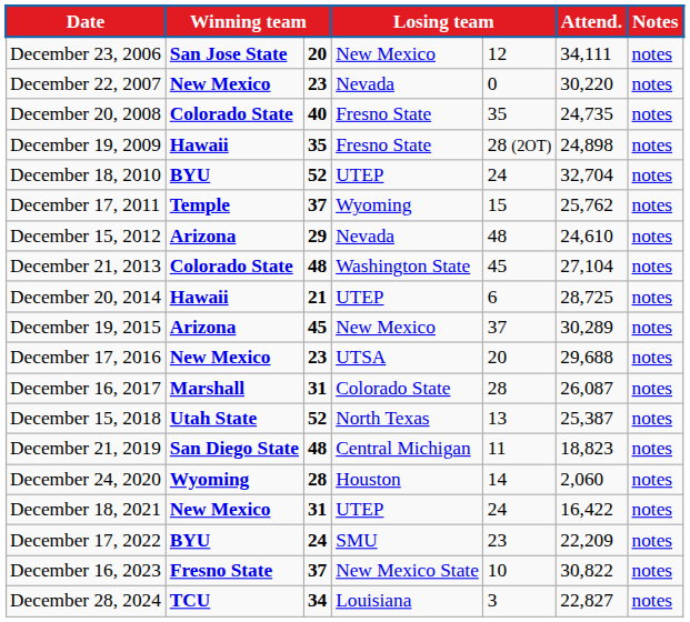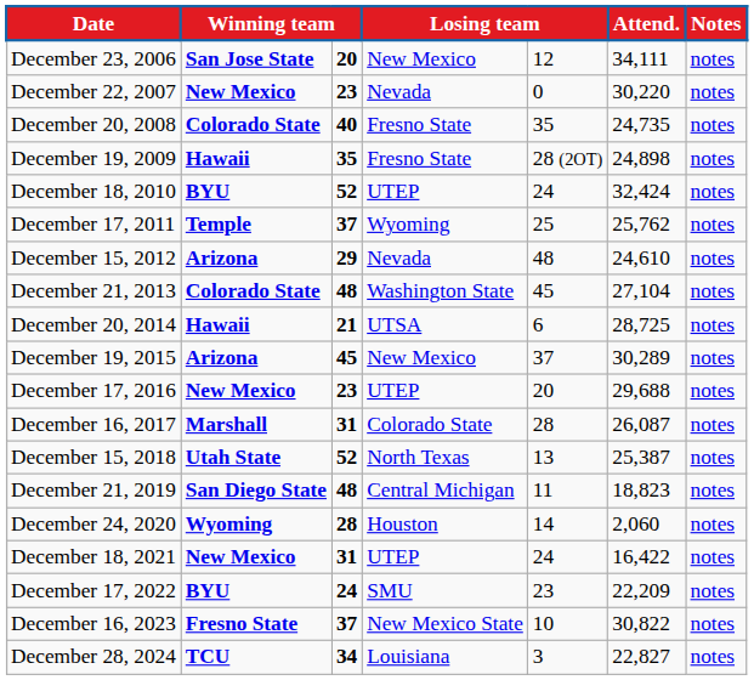December 18, 2010 | Attend.: 32,704 -> 32,424
December 17, 2011 | column 5: 15 -> 25
December 20, 2014 | column 4: UTEP -> UTSA
December 17, 2016 | column 4: UTSA -> UTEP
